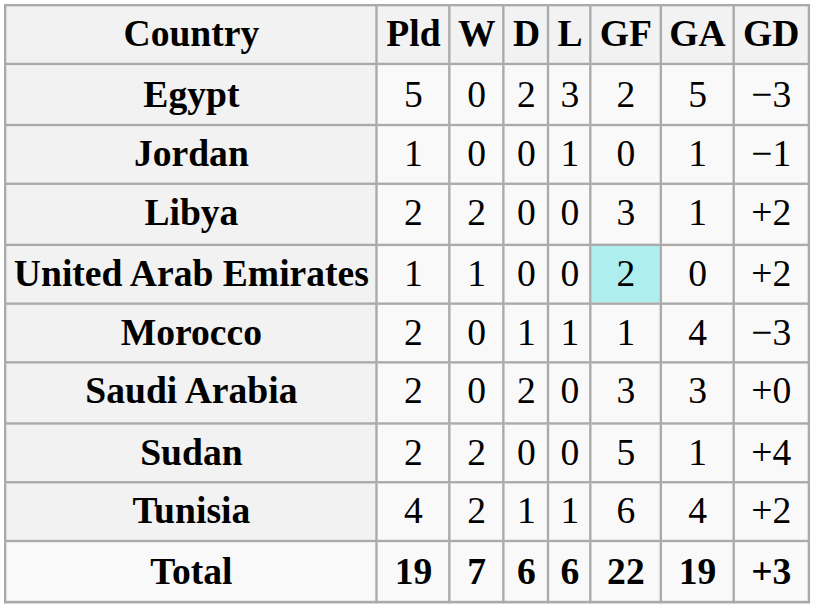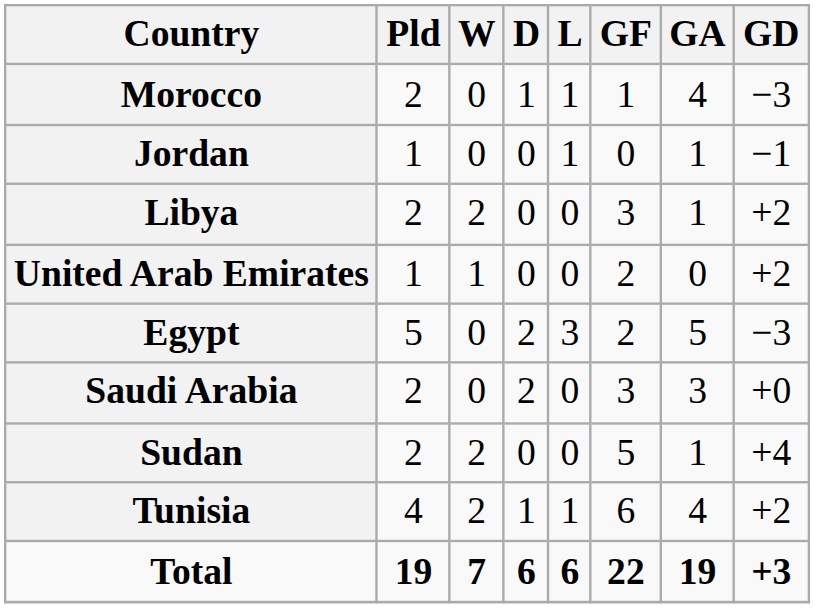rows swapped: Egypt <-> Morocco
United Arab Emirates | GF: paleturquoise background -> no background
